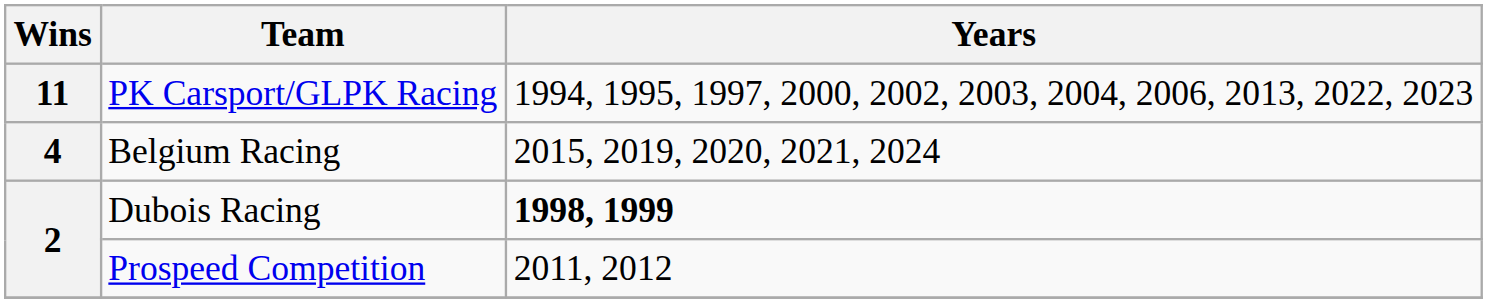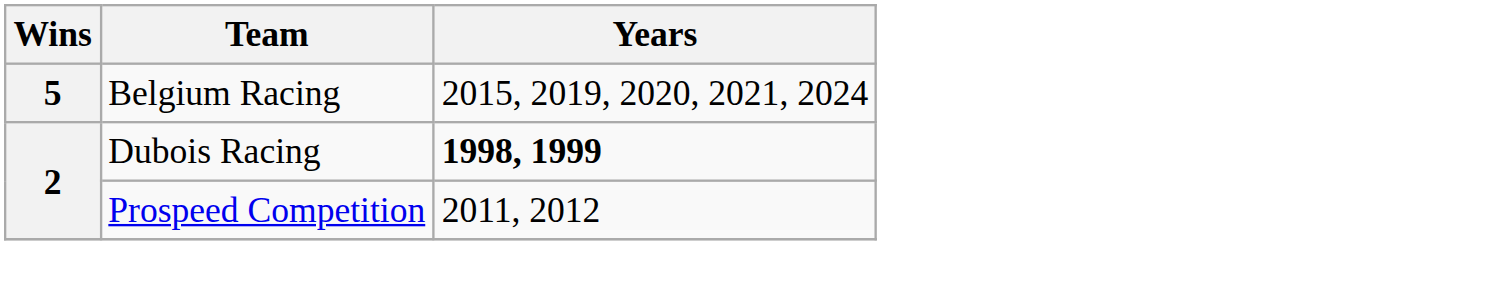- row: 11 | PK Carsport/GLPK Racing | 1994, 1995, 1997, 2000, 2002, 2003, 2004, 2006, 2013, 2022, 2023
Belgium Racing | Wins: 4 -> 5
